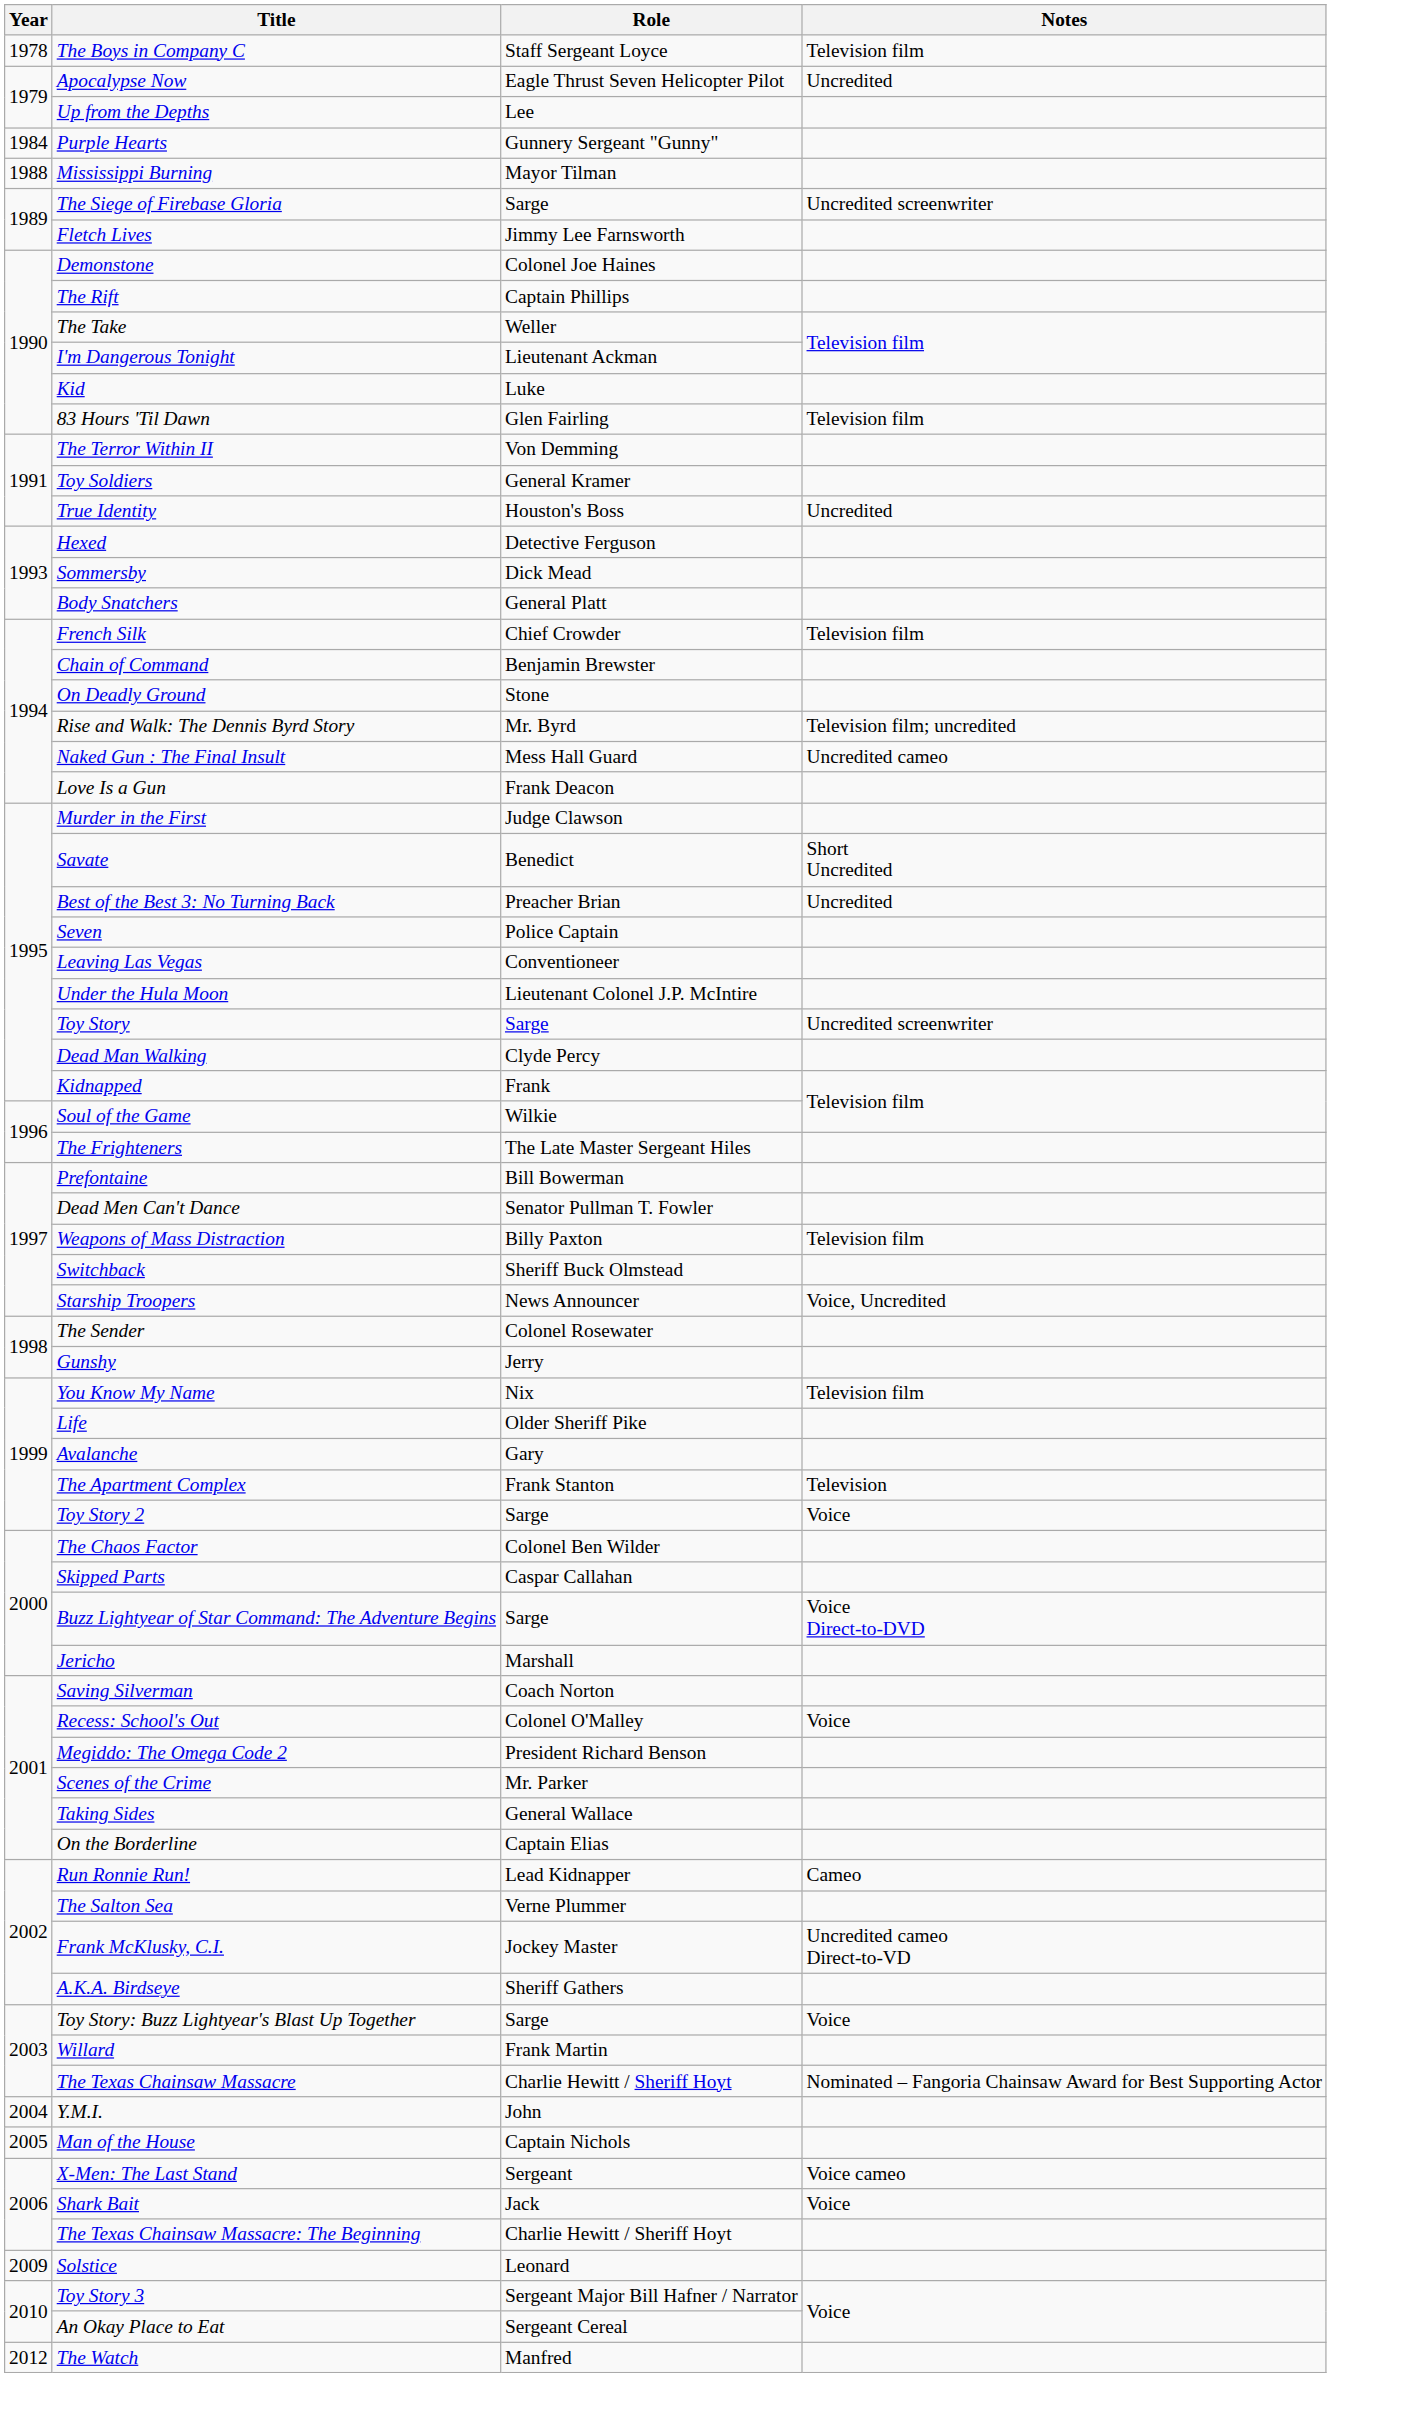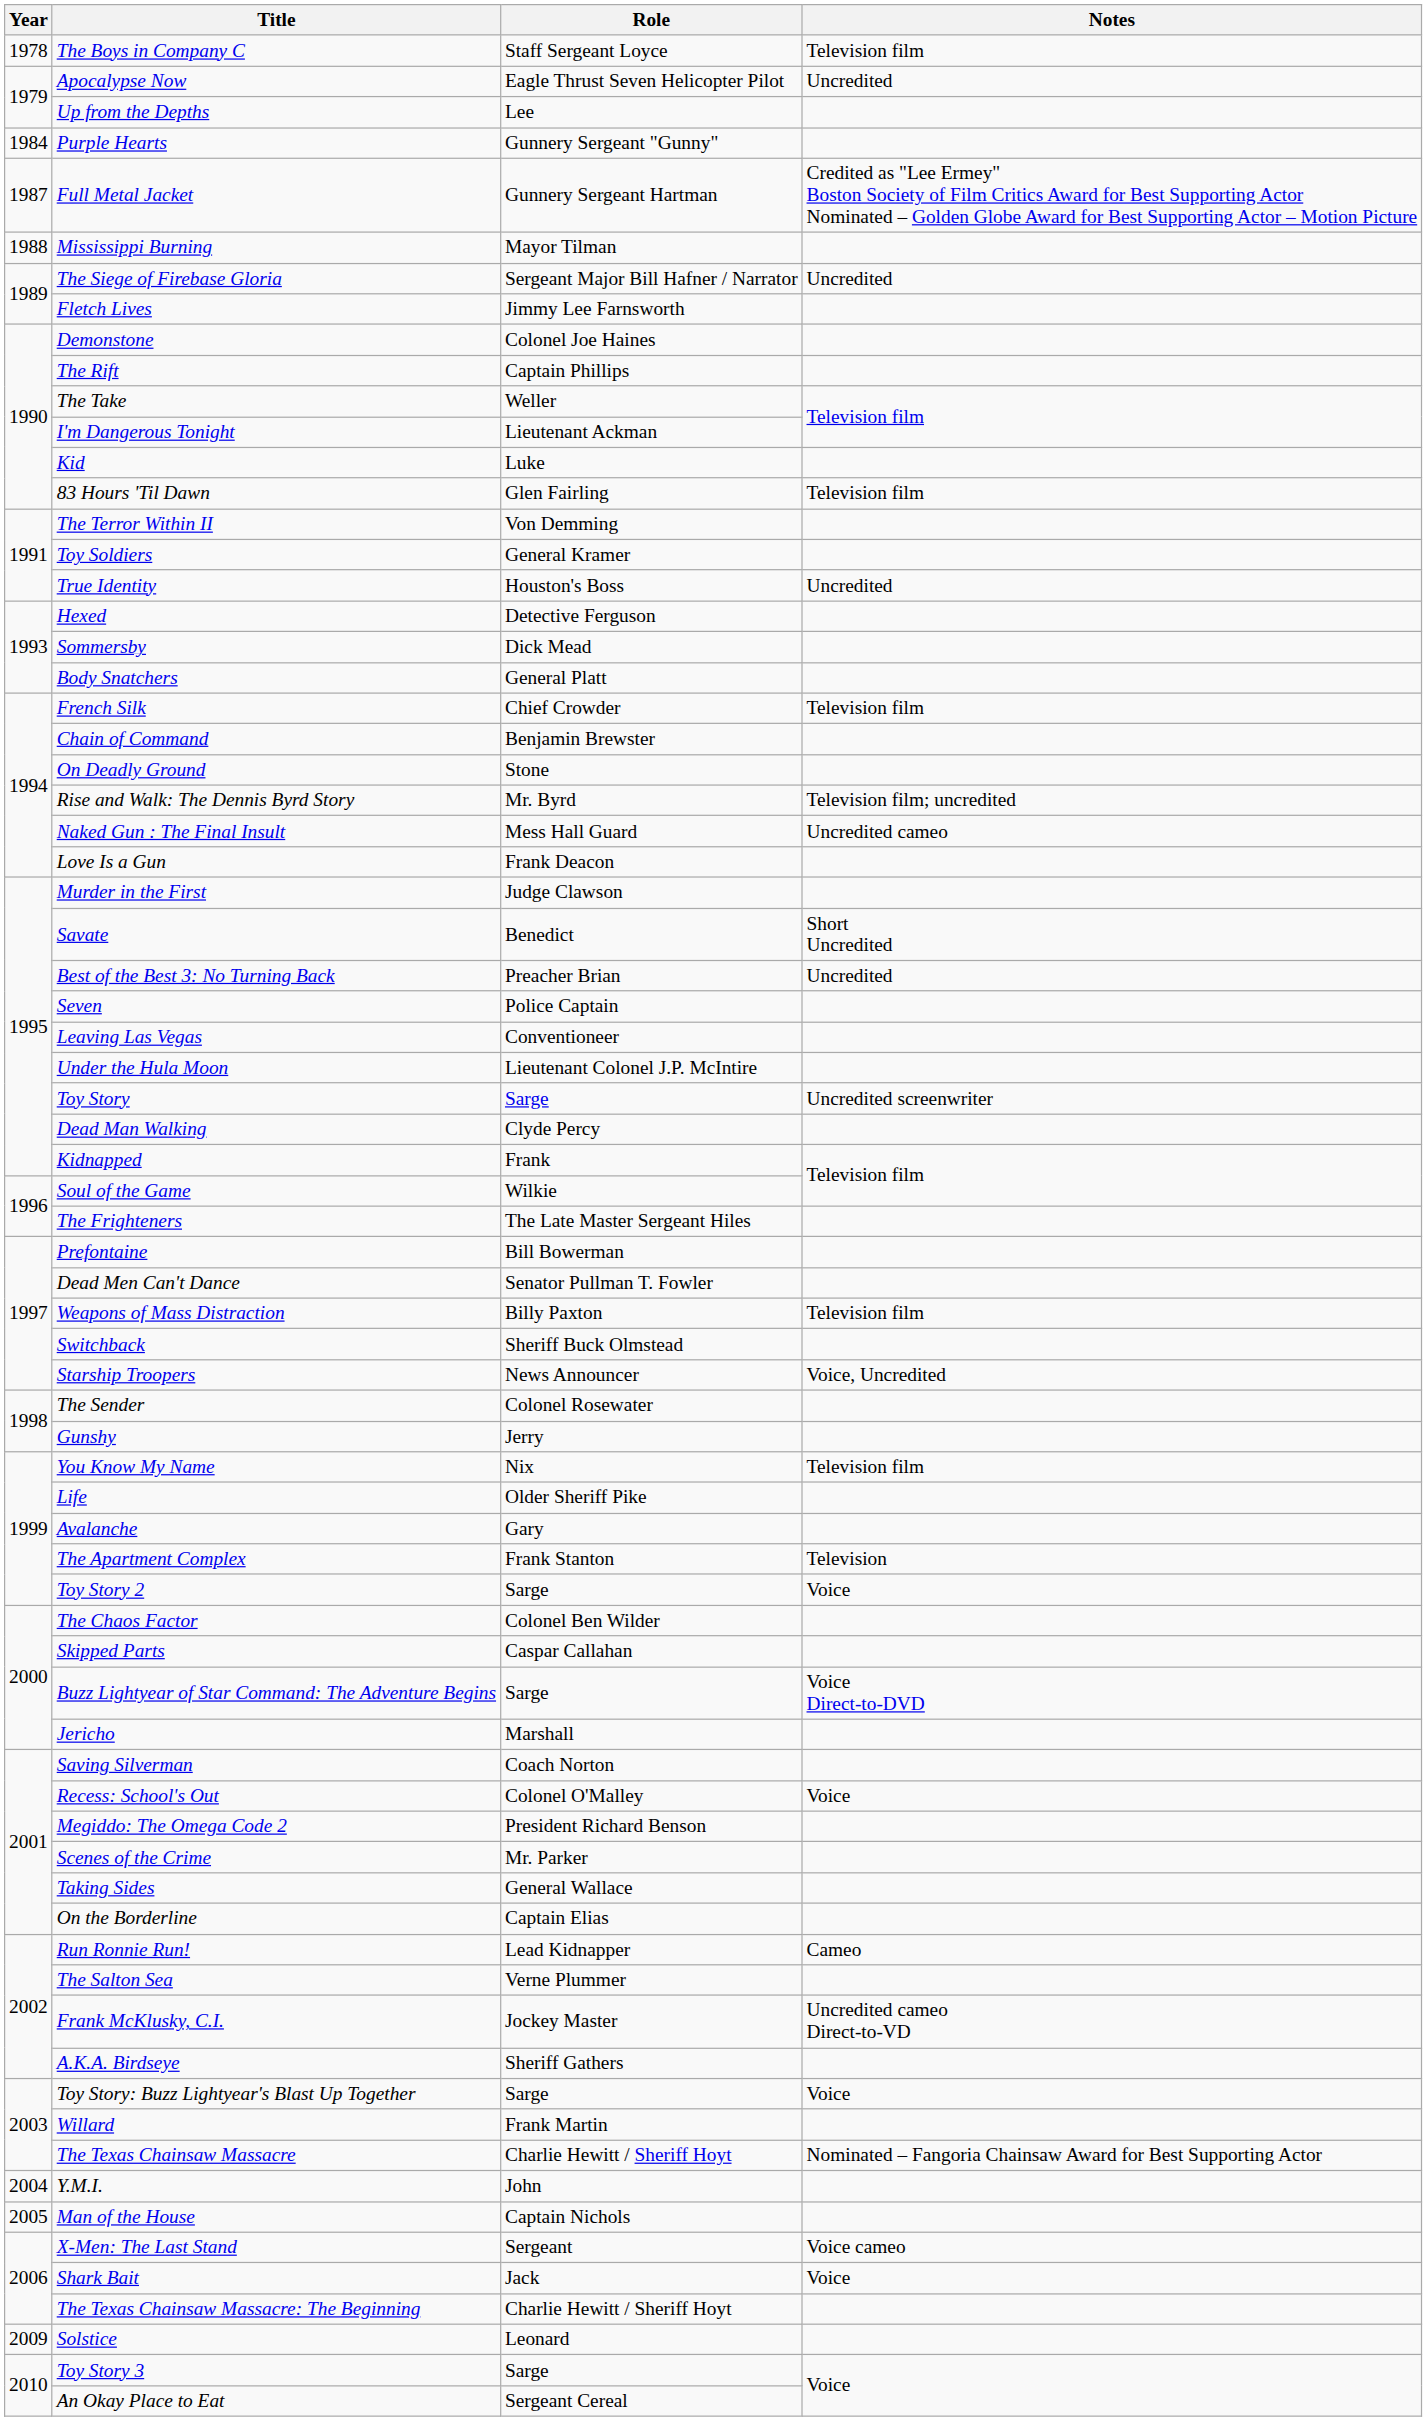+ row: 1987 | Full Metal Jacket | Gunnery Sergeant Hartman | Credited as "Lee Ermey" Boston Society of Film Critics Award for Best Supporting Actor Nominated – Golden Globe Award for Best Supporting Actor – Motion Picture
The Siege of Firebase Gloria | Role: Sarge -> Sergeant Major Bill Hafner / Narrator
The Siege of Firebase Gloria | Notes: Uncredited screenwriter -> Uncredited
Toy Story 3 | Role: Sergeant Major Bill Hafner / Narrator -> Sarge
- row: 2012 | The Watch | Manfred
